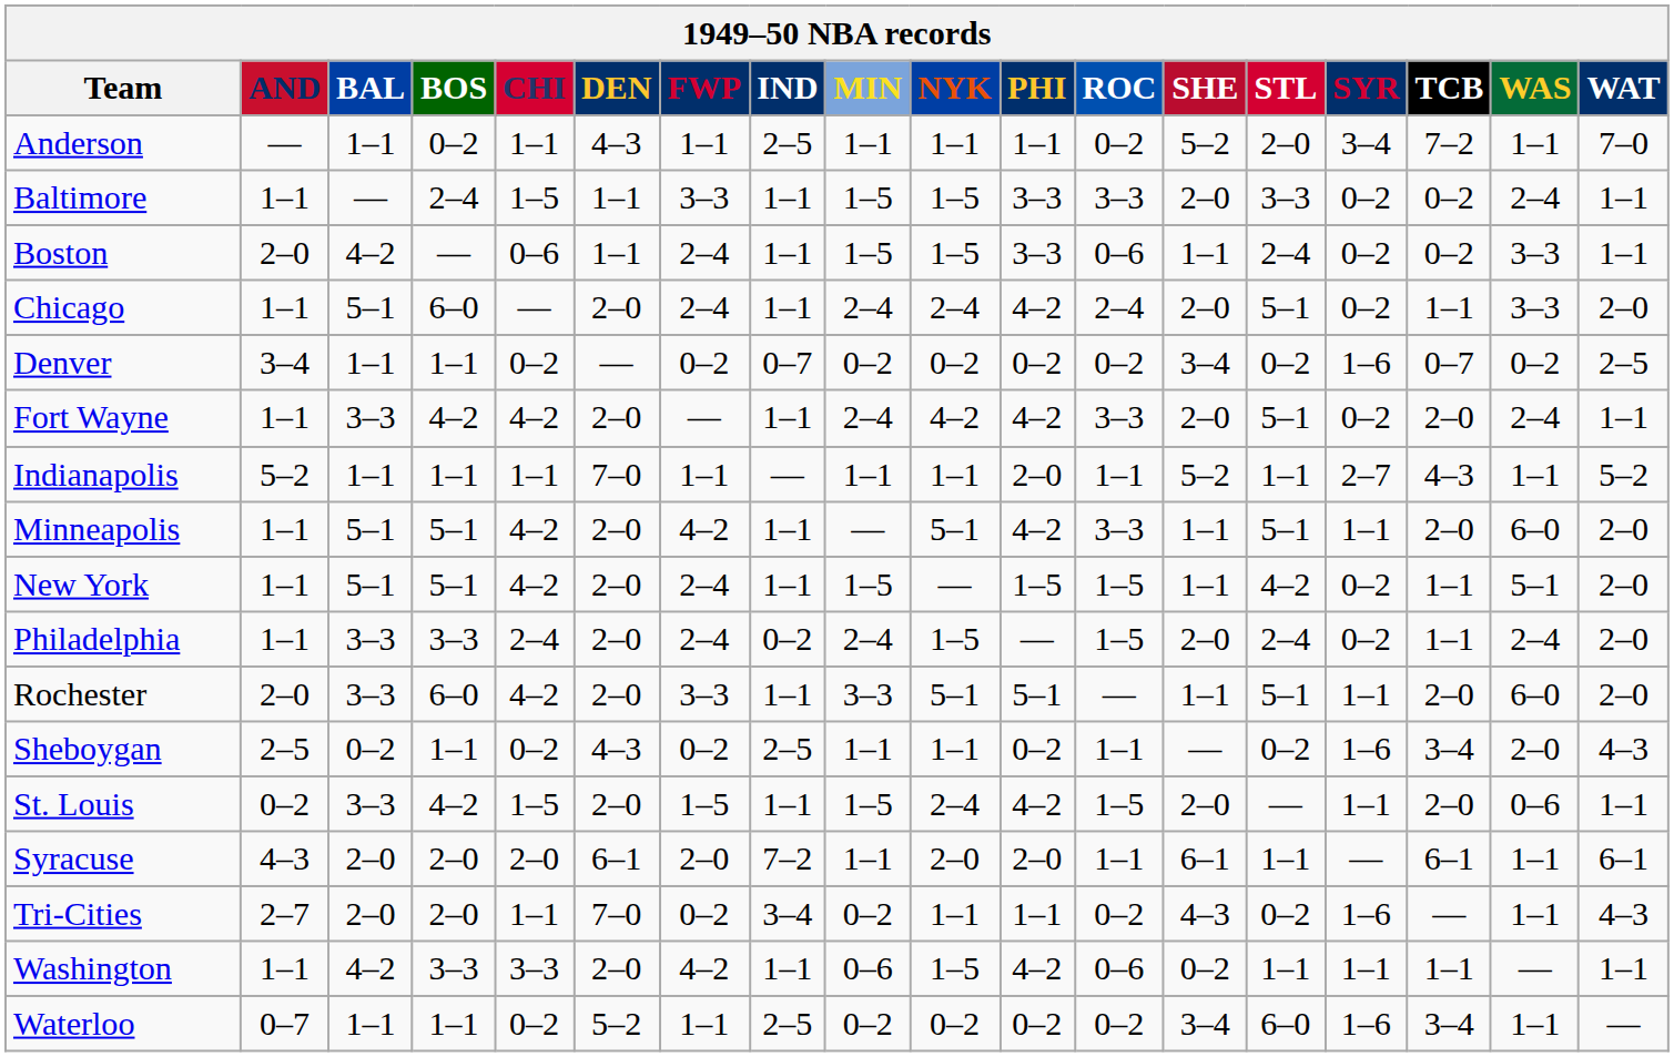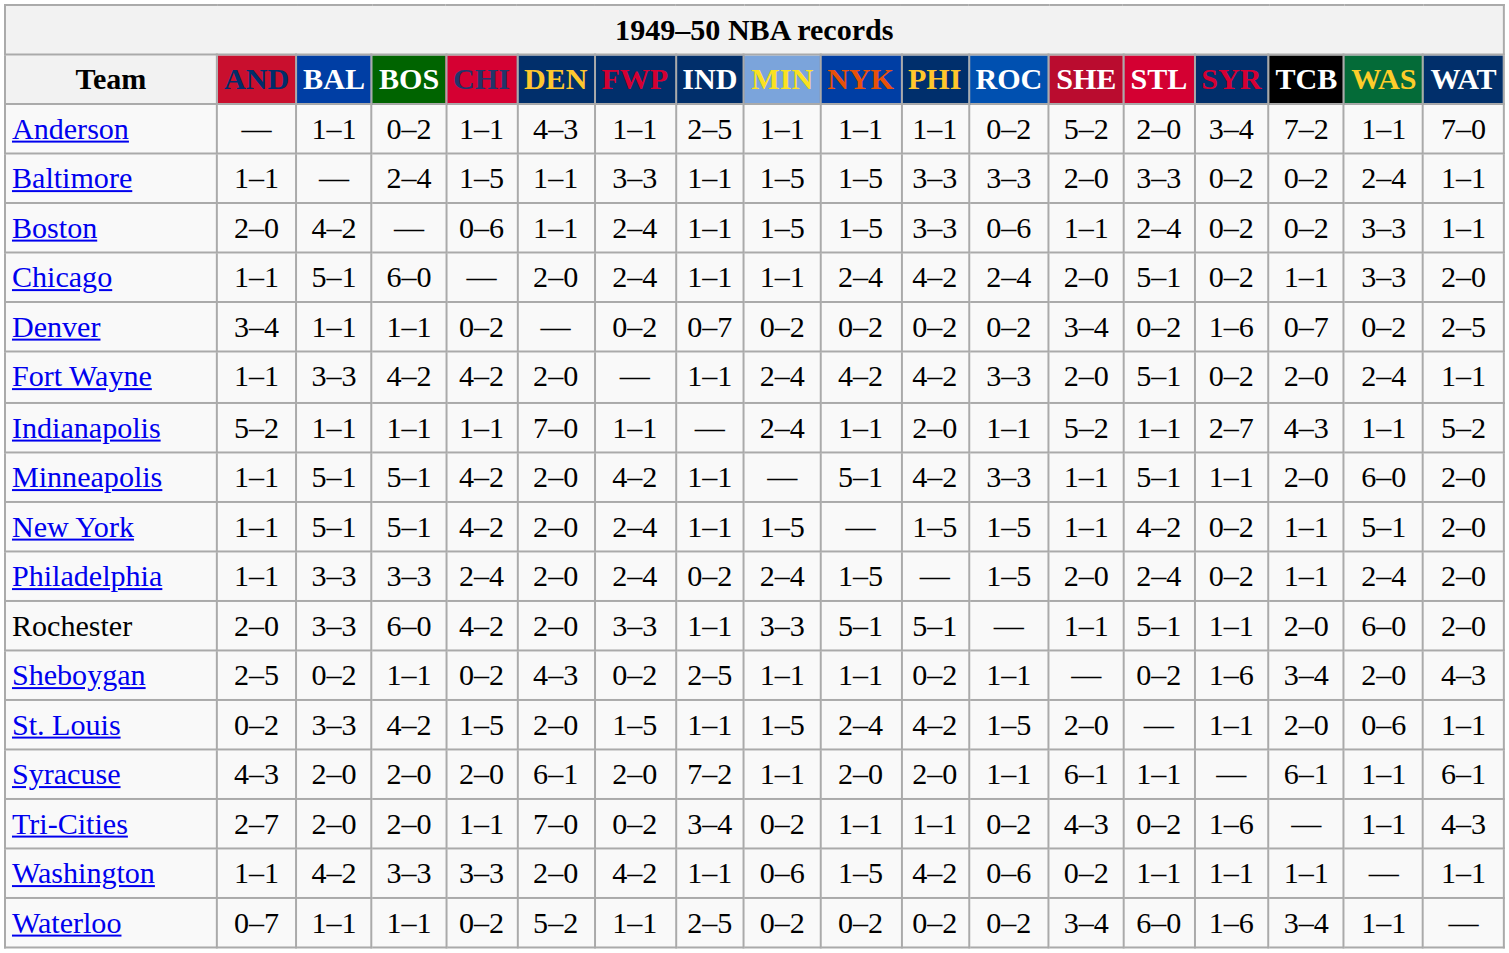Chicago | MIN: 2–4 -> 1–1
Indianapolis | MIN: 1–1 -> 2–4
